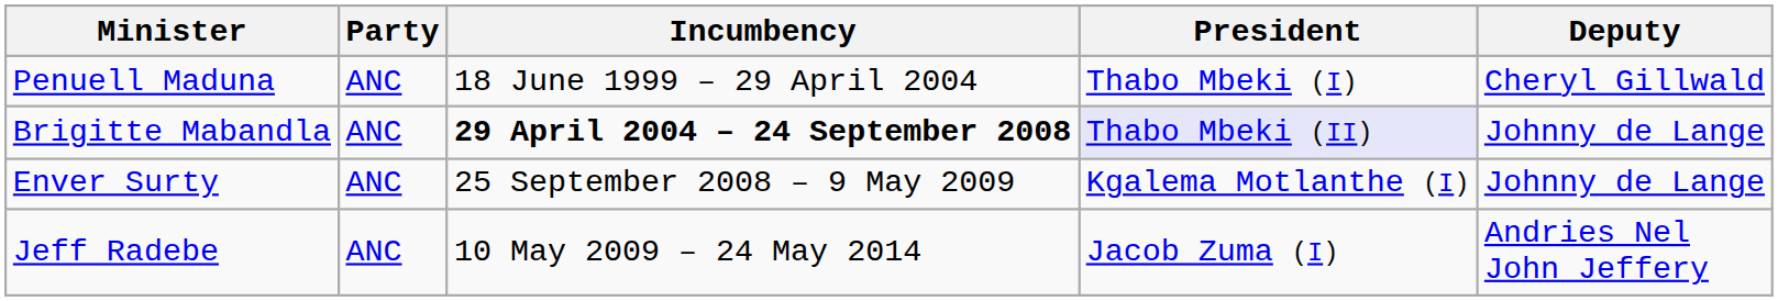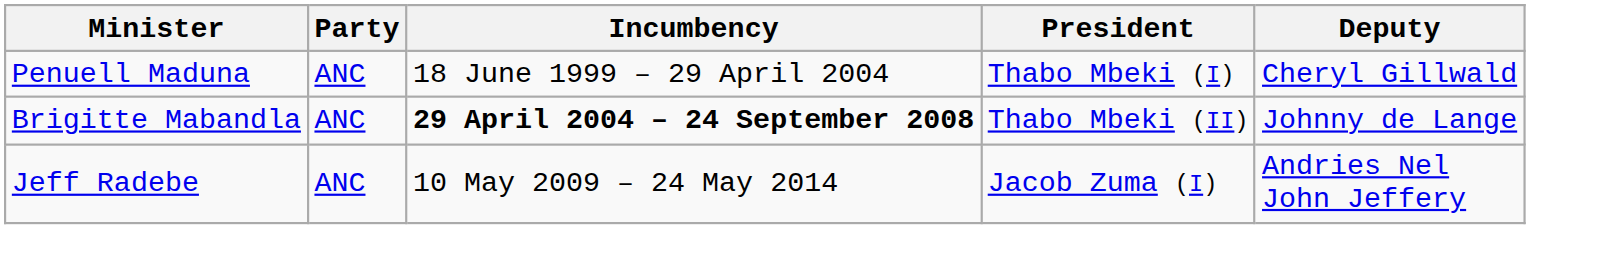Brigitte Mabandla | President: lavender background -> no background
- row: Enver Surty | ANC | 25 September 2008 – 9 May 2009 | Kgalema Motlanthe (I) | Johnny de Lange
